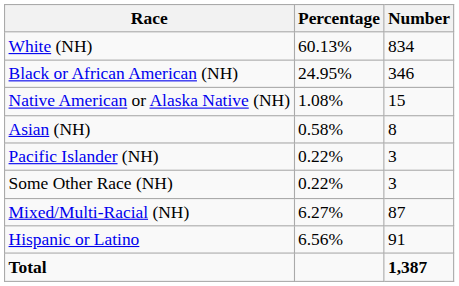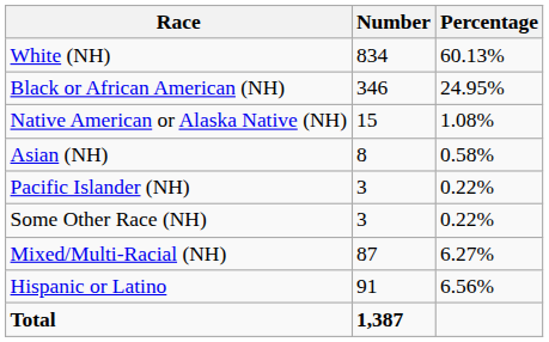columns swapped: Number <-> Percentage
